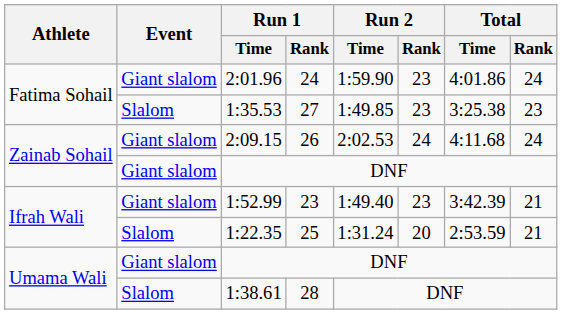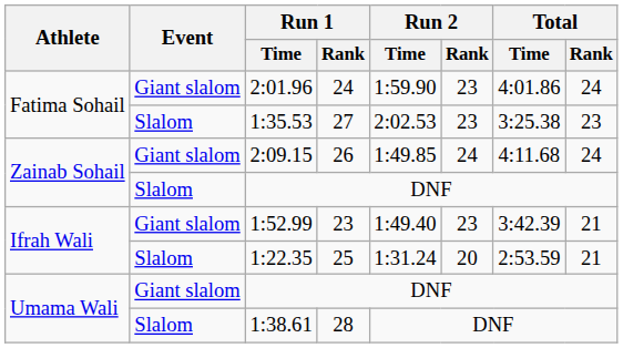1:35.53 | Run 2 / Time: 1:49.85 -> 2:02.53
2:09.15 | Run 2 / Time: 2:02.53 -> 1:49.85
Zainab Sohail / DNF | Event: Giant slalom -> Slalom
